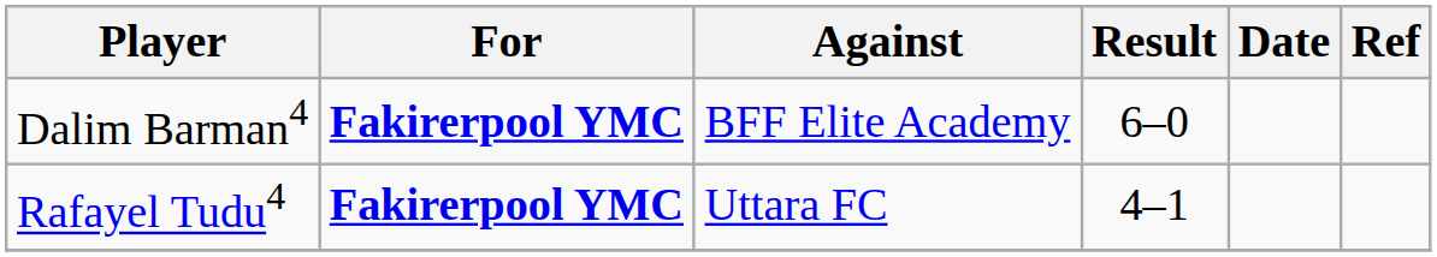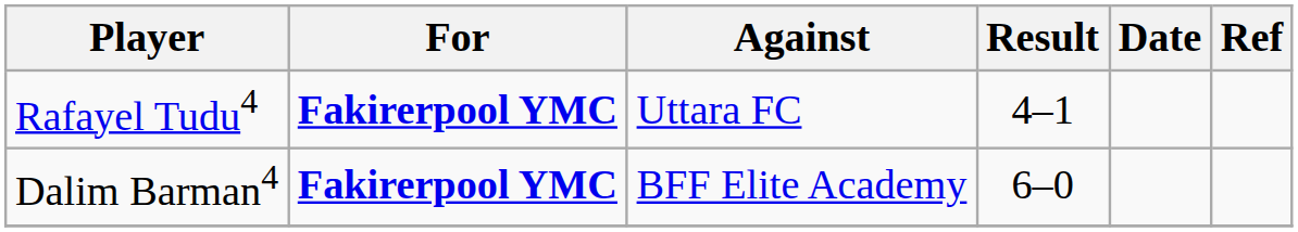rows swapped: Dalim Barman4 <-> Rafayel Tudu4
